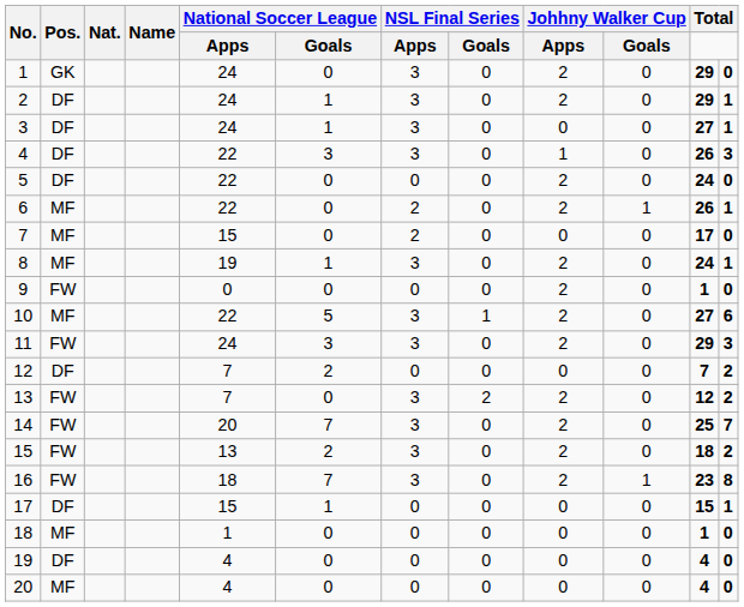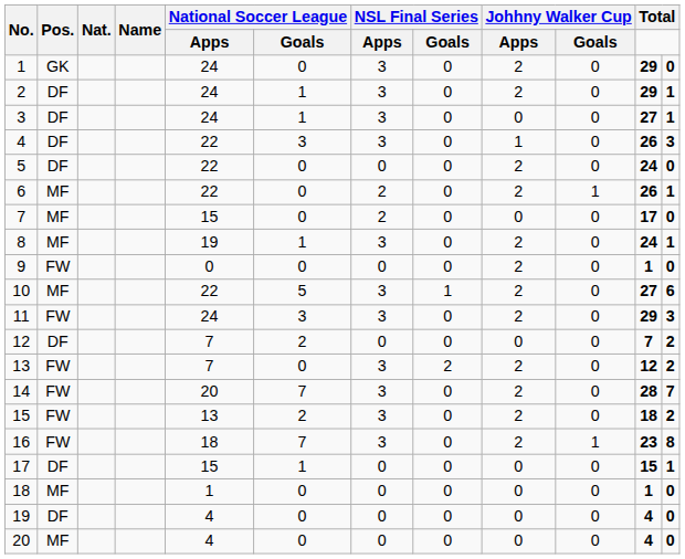14 | column 11: 25 -> 28
